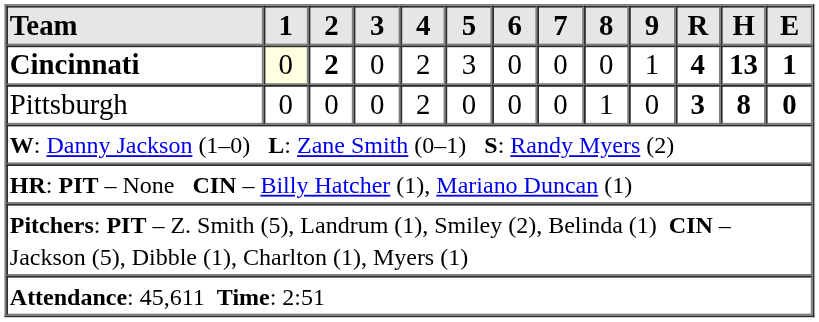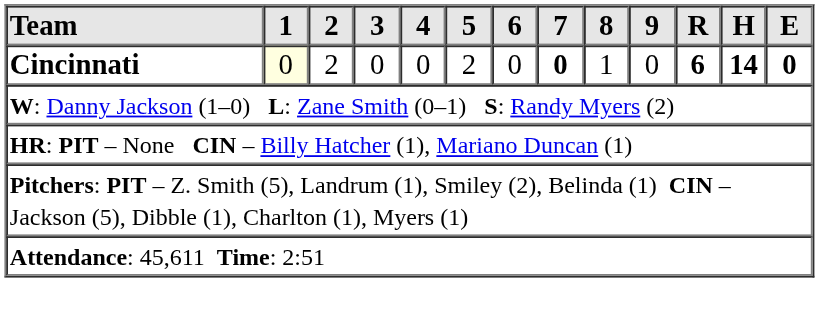Cincinnati | 2: bold -> normal
Cincinnati | 4: 2 -> 0
Cincinnati | 5: 3 -> 2
Cincinnati | 7: normal -> bold
Cincinnati | 8: 0 -> 1
Cincinnati | 9: 1 -> 0
Cincinnati | R: 4 -> 6
Cincinnati | H: 13 -> 14
Cincinnati | E: 1 -> 0
- row: Pittsburgh | 0 | 0 | 0 | 2 | 0 | 0 | 0 | 1 | 0 | 3 | 8 | 0
